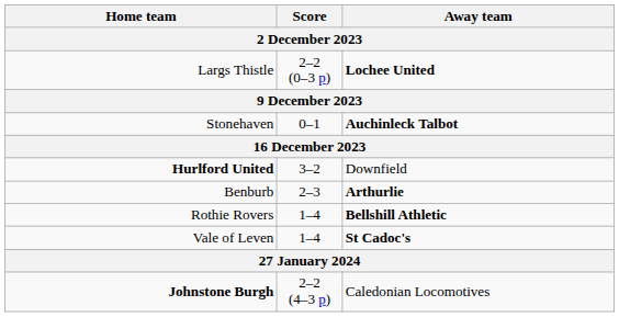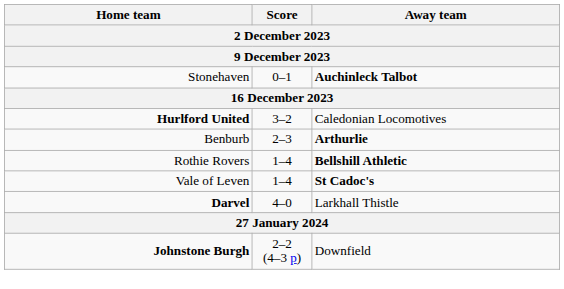- row: Largs Thistle | 2–2 (0–3 p) | Lochee United
Hurlford United | Away team: Downfield -> Caledonian Locomotives
+ row: Darvel | 4–0 | Larkhall Thistle
Johnstone Burgh | Away team: Caledonian Locomotives -> Downfield
